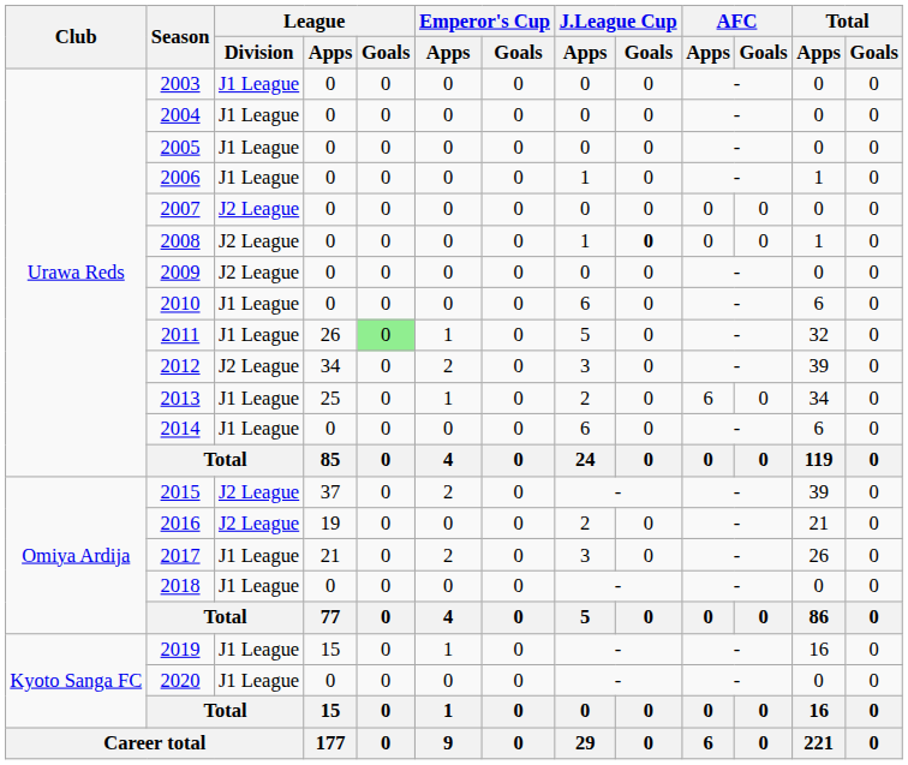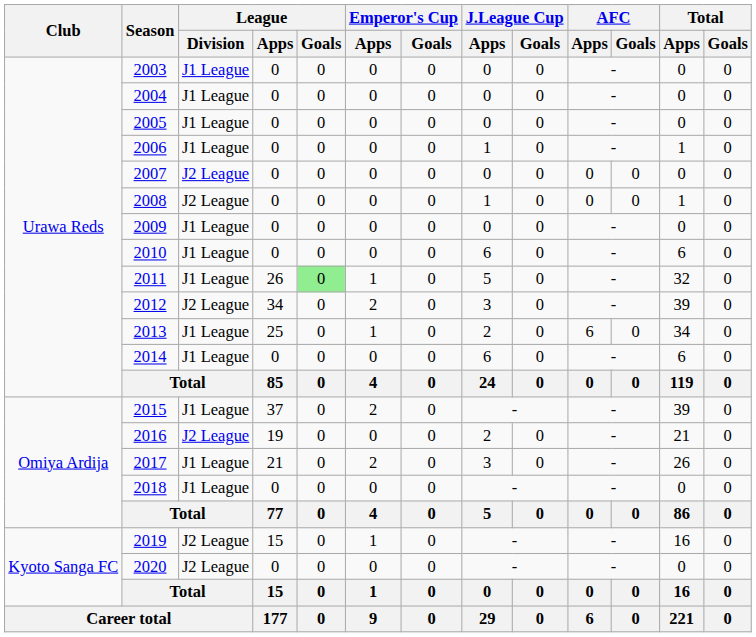2008 | J.League Cup / Goals: bold -> normal
2009 | League / Division: J2 League -> J1 League
2015 | League / Division: J2 League -> J1 League
2019 | League / Division: J1 League -> J2 League
2020 | League / Division: J1 League -> J2 League
